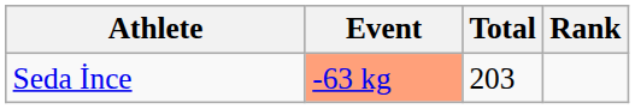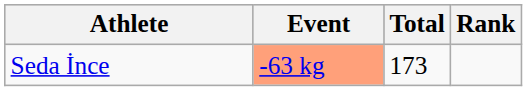Seda İnce | Total: 203 -> 173
